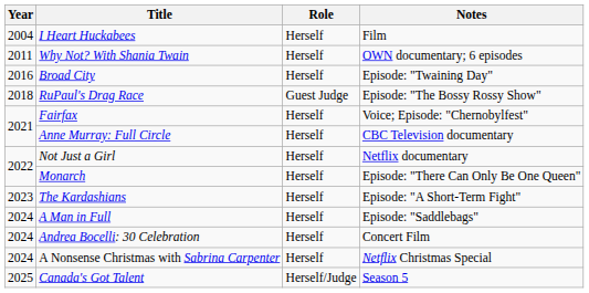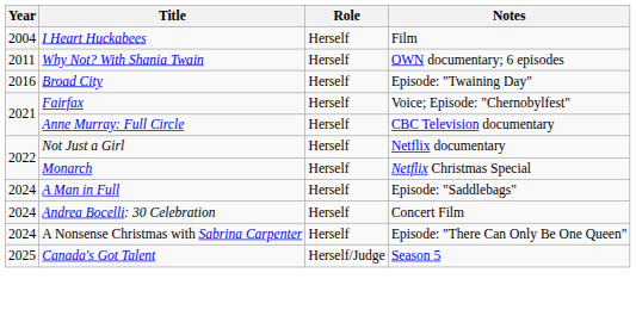- row: 2018 | RuPaul's Drag Race | Guest Judge | Episode: "The Bossy Rossy Show"
Monarch | Notes: Episode: "There Can Only Be One Queen" -> Netflix Christmas Special
- row: 2023 | The Kardashians | Herself | Episode: "A Short-Term Fight"
A Nonsense Christmas with Sabrina Carpenter | Notes: Netflix Christmas Special -> Episode: "There Can Only Be One Queen"
